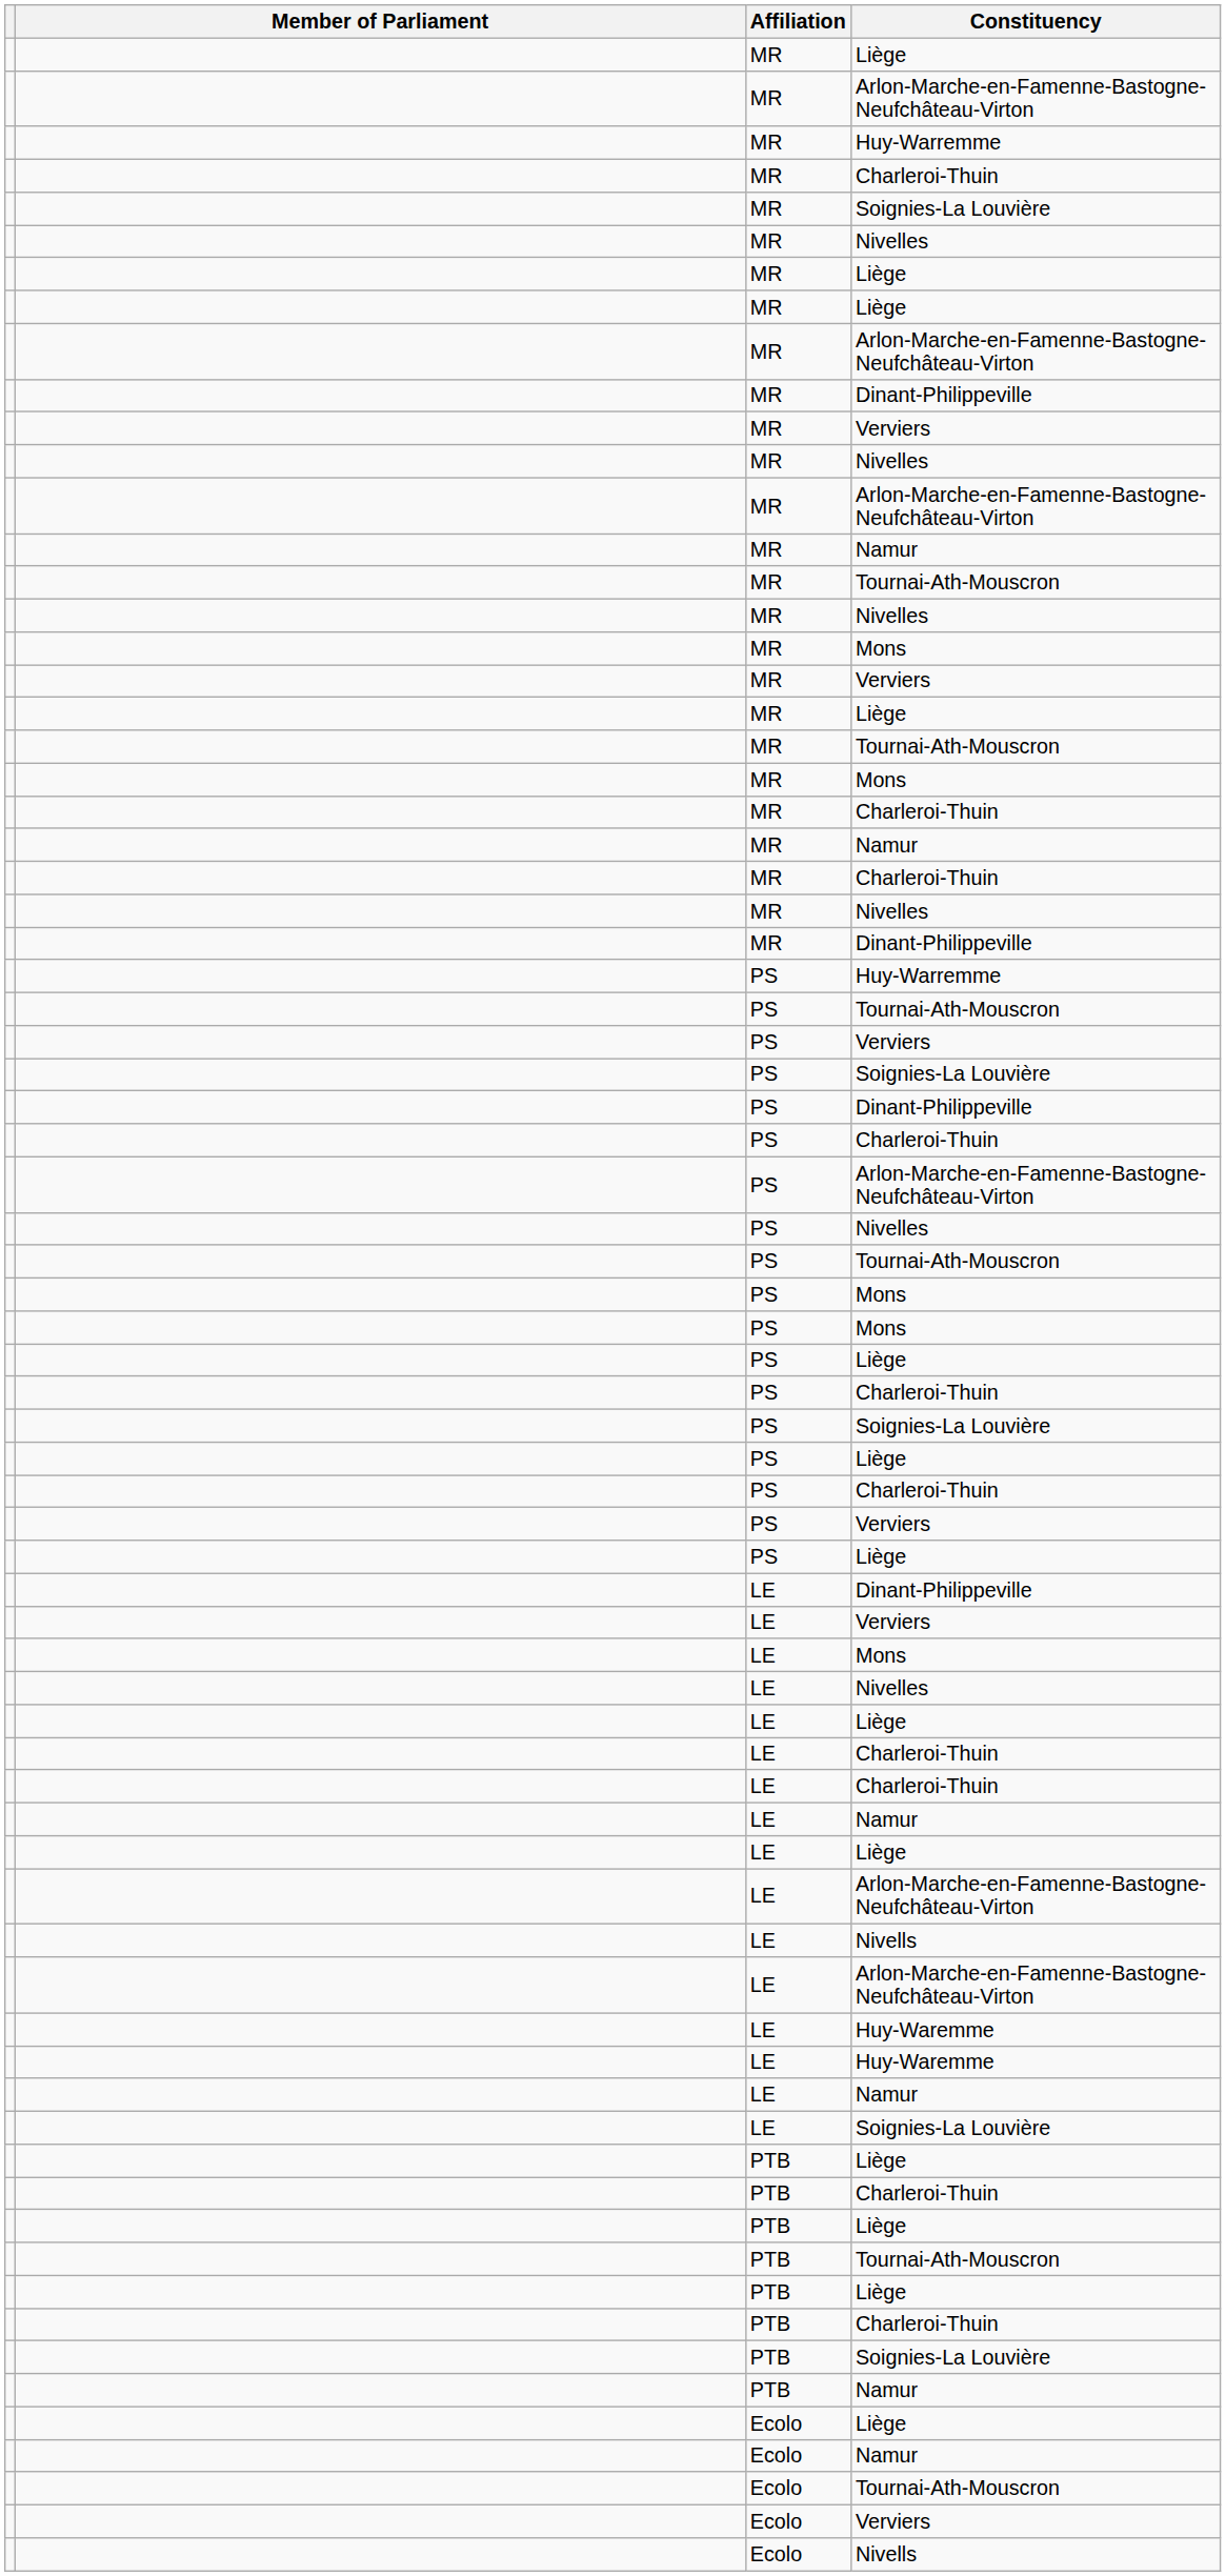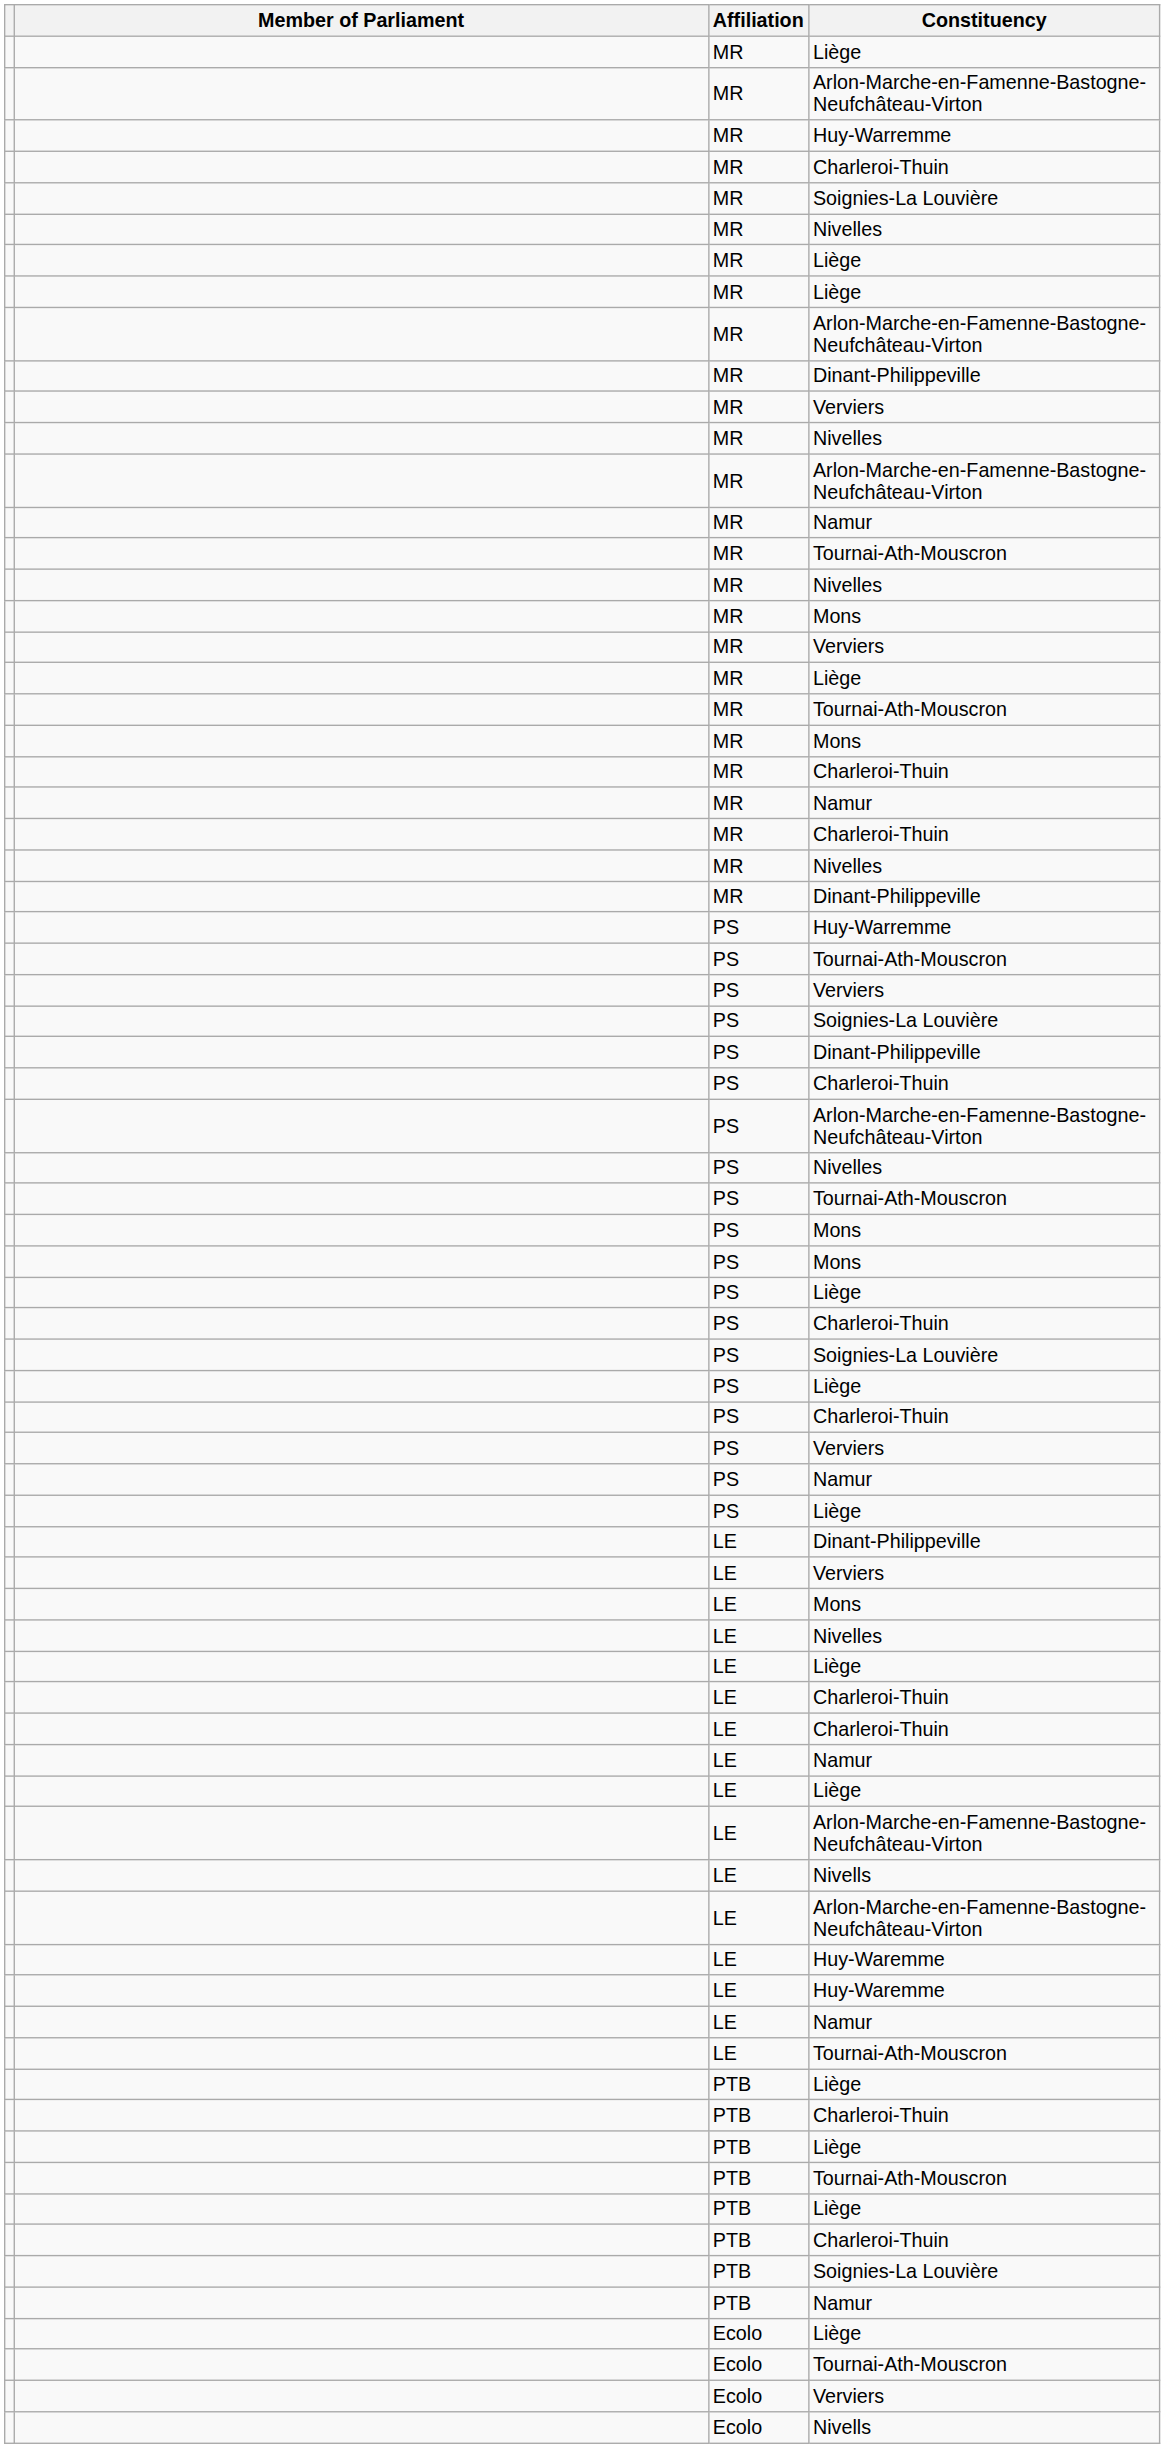+ row: PS | Namur
- row: LE | Soignies-La Louvière
+ row: LE | Tournai-Ath-Mouscron
- row: Ecolo | Namur
